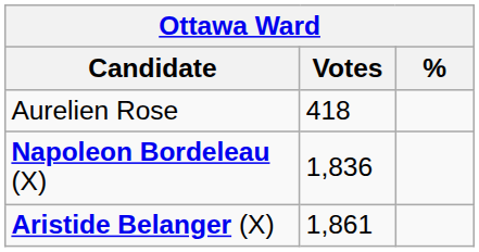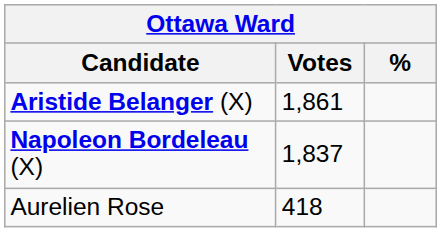rows swapped: Aristide Belanger (X) <-> Aurelien Rose
Napoleon Bordeleau (X) | Votes: 1,836 -> 1,837
